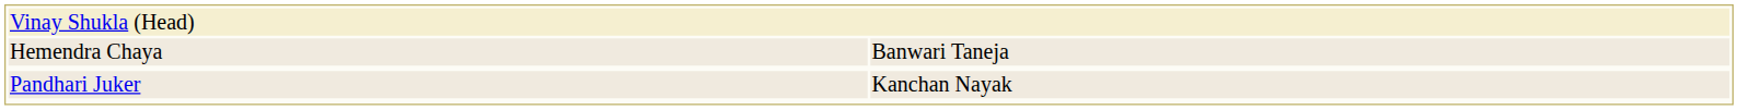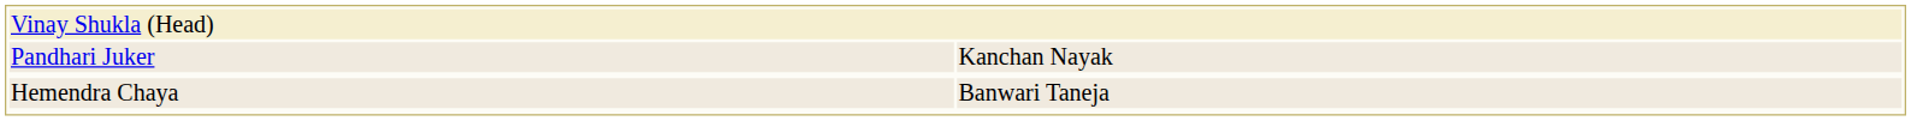rows swapped: Pandhari Juker <-> Hemendra Chaya
